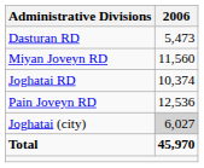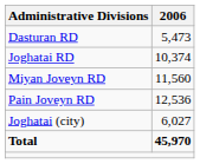rows swapped: Joghatai RD <-> Miyan Joveyn RD
Joghatai (city) | 2006: lightgrey background -> no background
